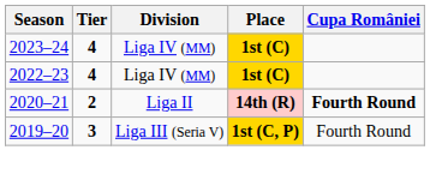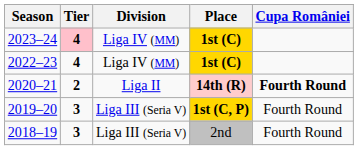2023–24 | Tier: no background -> pink background
+ row: 2018–19 | 3 | Liga III (Seria V) | 2nd | Fourth Round
